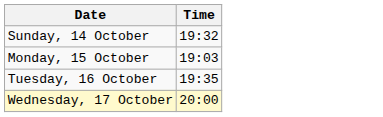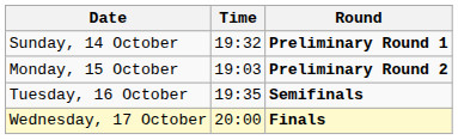+ column: Round | Preliminary Round 1 | Preliminary Round 2 | Semifinals | Finals
